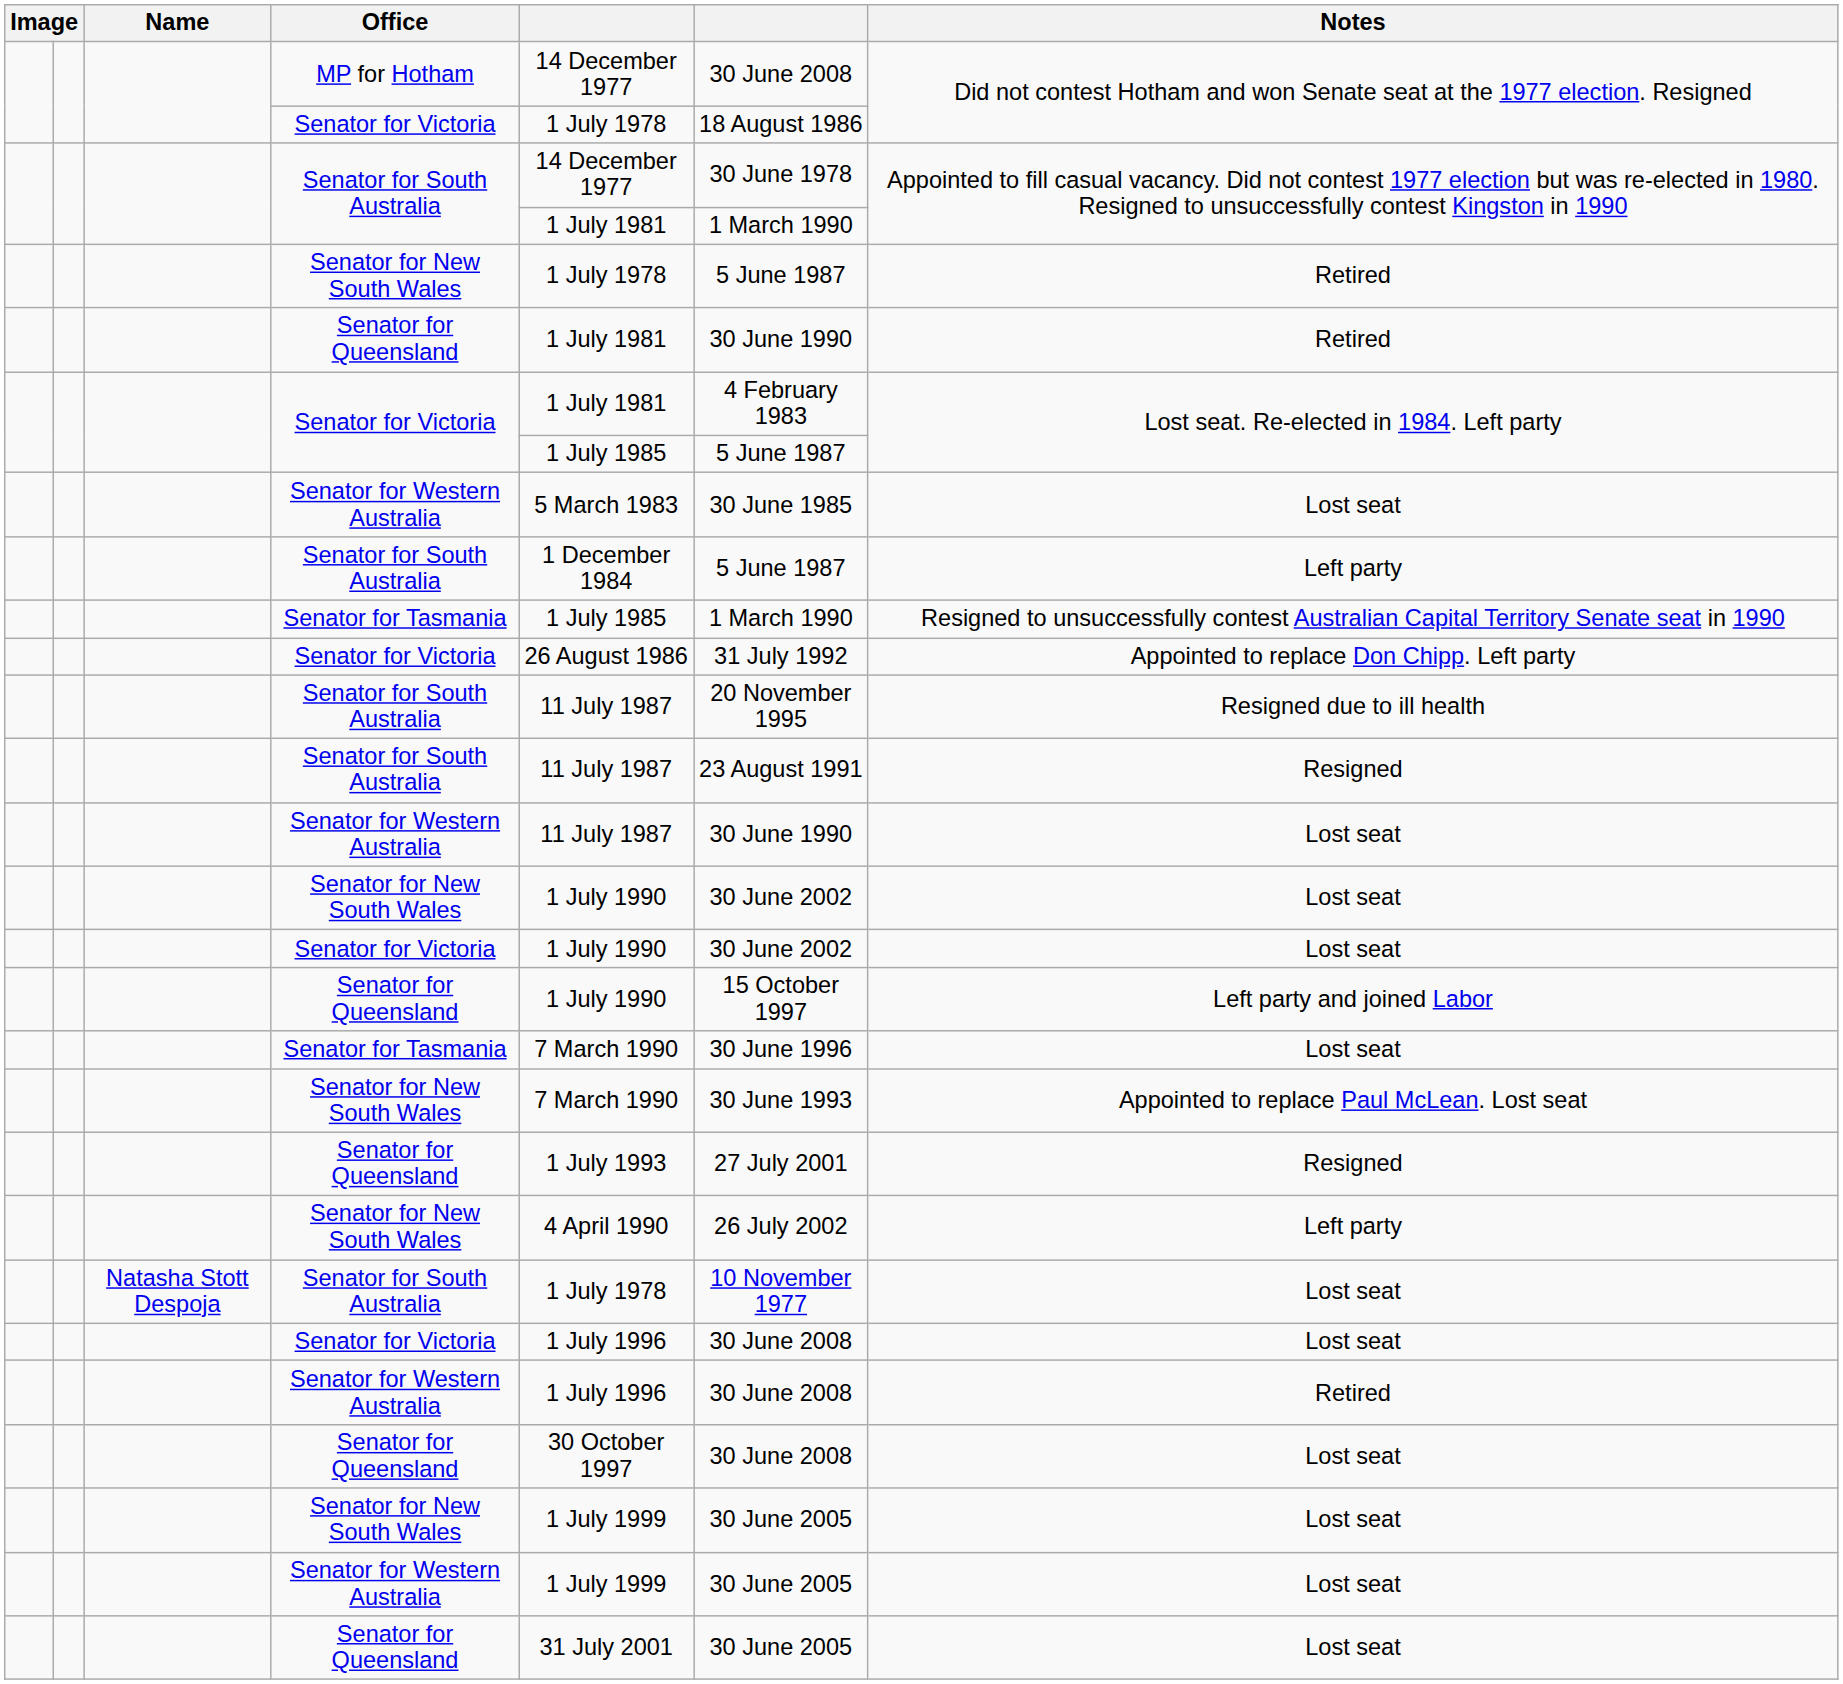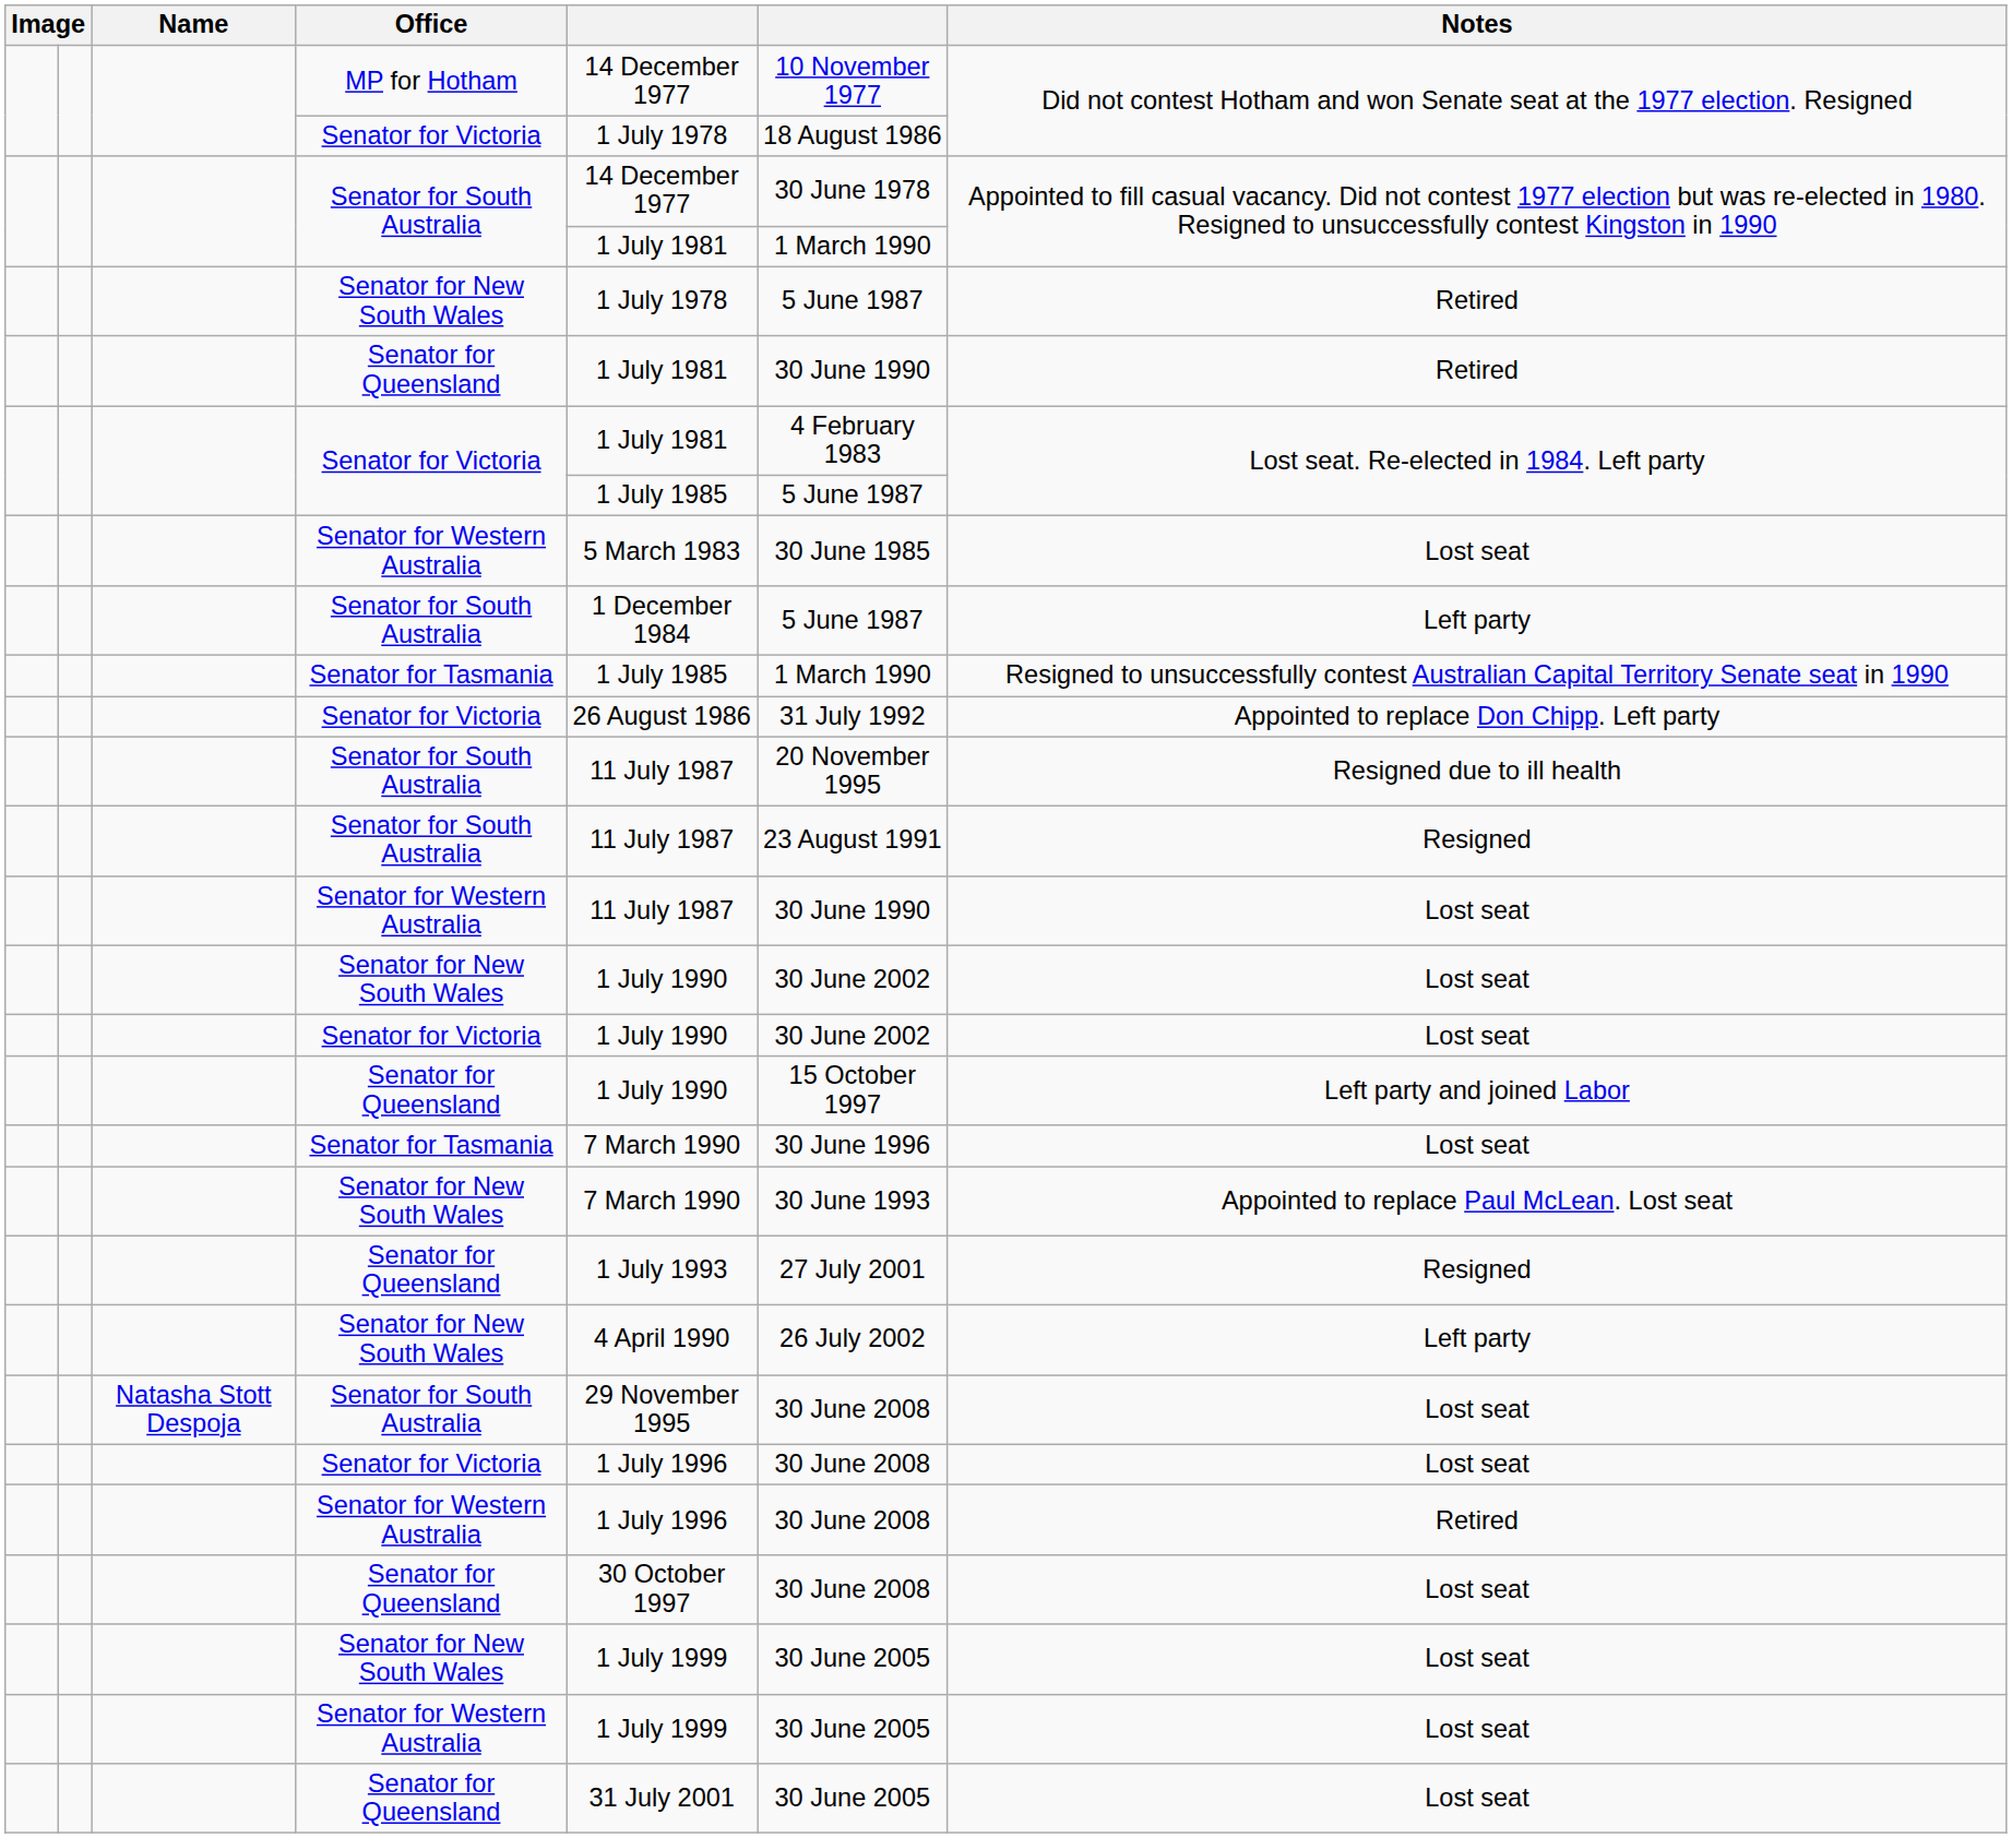MP for Hotham | column 6: 30 June 2008 -> 10 November 1977
Natasha Stott Despoja / Senator for South Australia | column 5: 1 July 1978 -> 29 November 1995
Natasha Stott Despoja / Senator for South Australia | column 6: 10 November 1977 -> 30 June 2008
